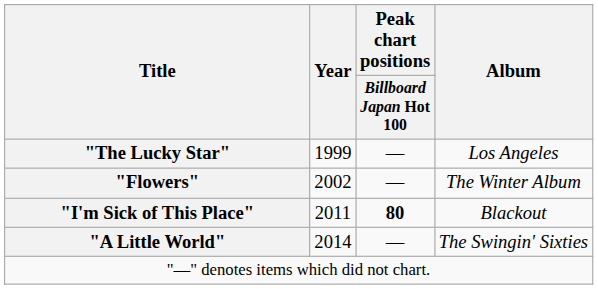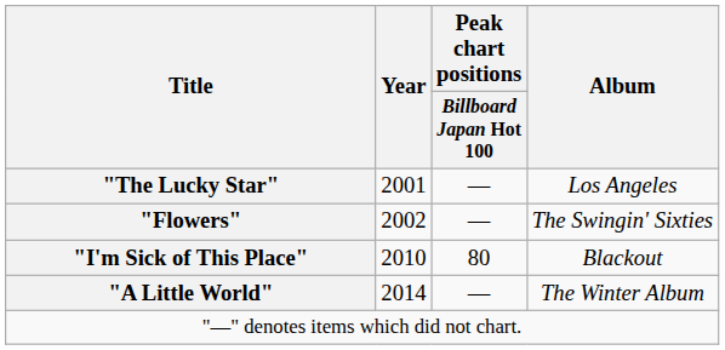"The Lucky Star" | Year: 1999 -> 2001
"Flowers" | Album: The Winter Album -> The Swingin' Sixties
"I'm Sick of This Place" | Year: 2011 -> 2010
"I'm Sick of This Place" | Peak chart positions / Billboard Japan Hot 100: bold -> normal
"A Little World" | Album: The Swingin' Sixties -> The Winter Album
